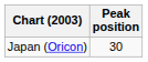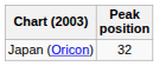Japan (Oricon) | Peak position: 30 -> 32
